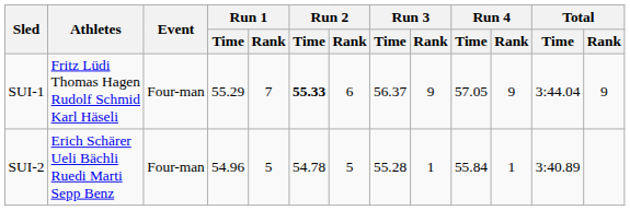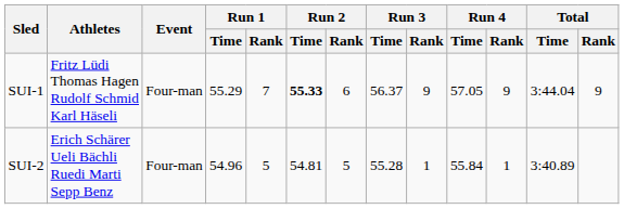SUI-2 | Run 2 / Time: 54.78 -> 54.81
